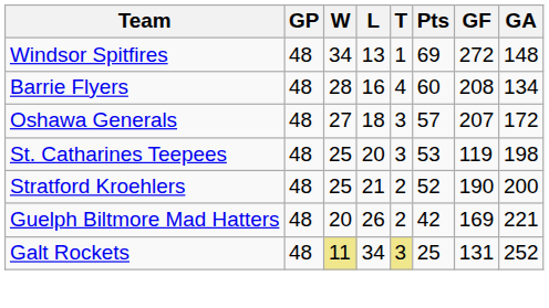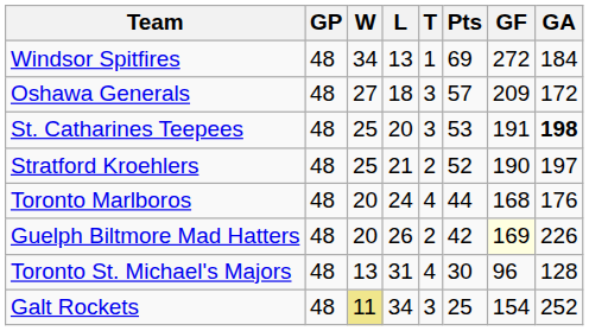Windsor Spitfires | GA: 148 -> 184
- row: Barrie Flyers | 48 | 28 | 16 | 4 | 60 | 208 | 134
Oshawa Generals | GF: 207 -> 209
St. Catharines Teepees | GF: 119 -> 191
St. Catharines Teepees | GA: normal -> bold
Stratford Kroehlers | GA: 200 -> 197
+ row: Toronto Marlboros | 48 | 20 | 24 | 4 | 44 | 168 | 176
Guelph Biltmore Mad Hatters | GF: no background -> lightyellow background
Guelph Biltmore Mad Hatters | GA: 221 -> 226
+ row: Toronto St. Michael's Majors | 48 | 13 | 31 | 4 | 30 | 96 | 128
Galt Rockets | T: khaki background -> no background
Galt Rockets | GF: 131 -> 154
